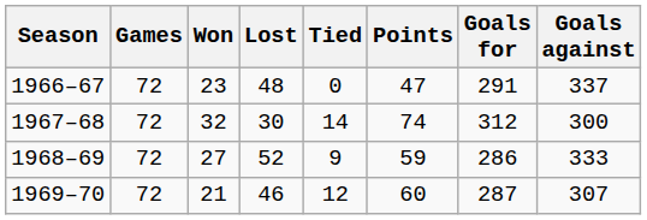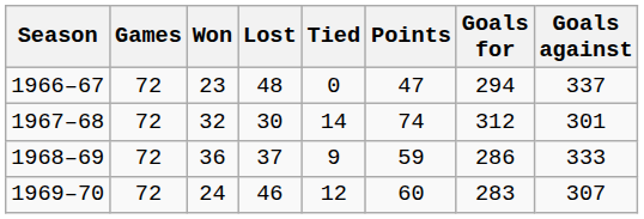1966–67 | Goals for: 291 -> 294
1967–68 | Goals against: 300 -> 301
1968–69 | Won: 27 -> 36
1968–69 | Lost: 52 -> 37
1969–70 | Won: 21 -> 24
1969–70 | Goals for: 287 -> 283
